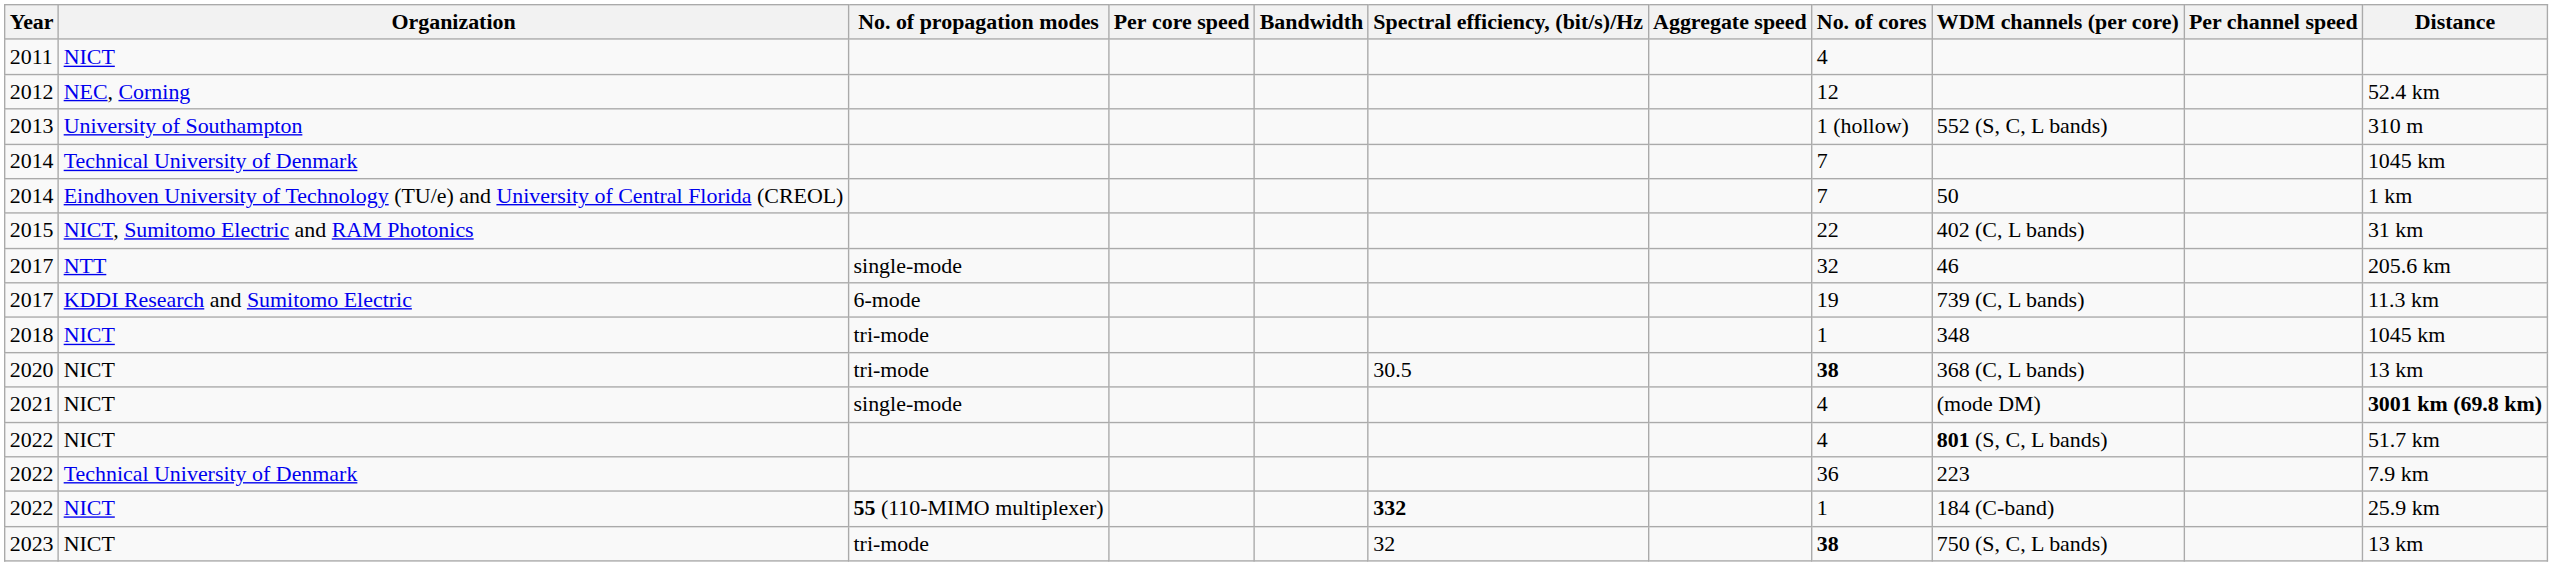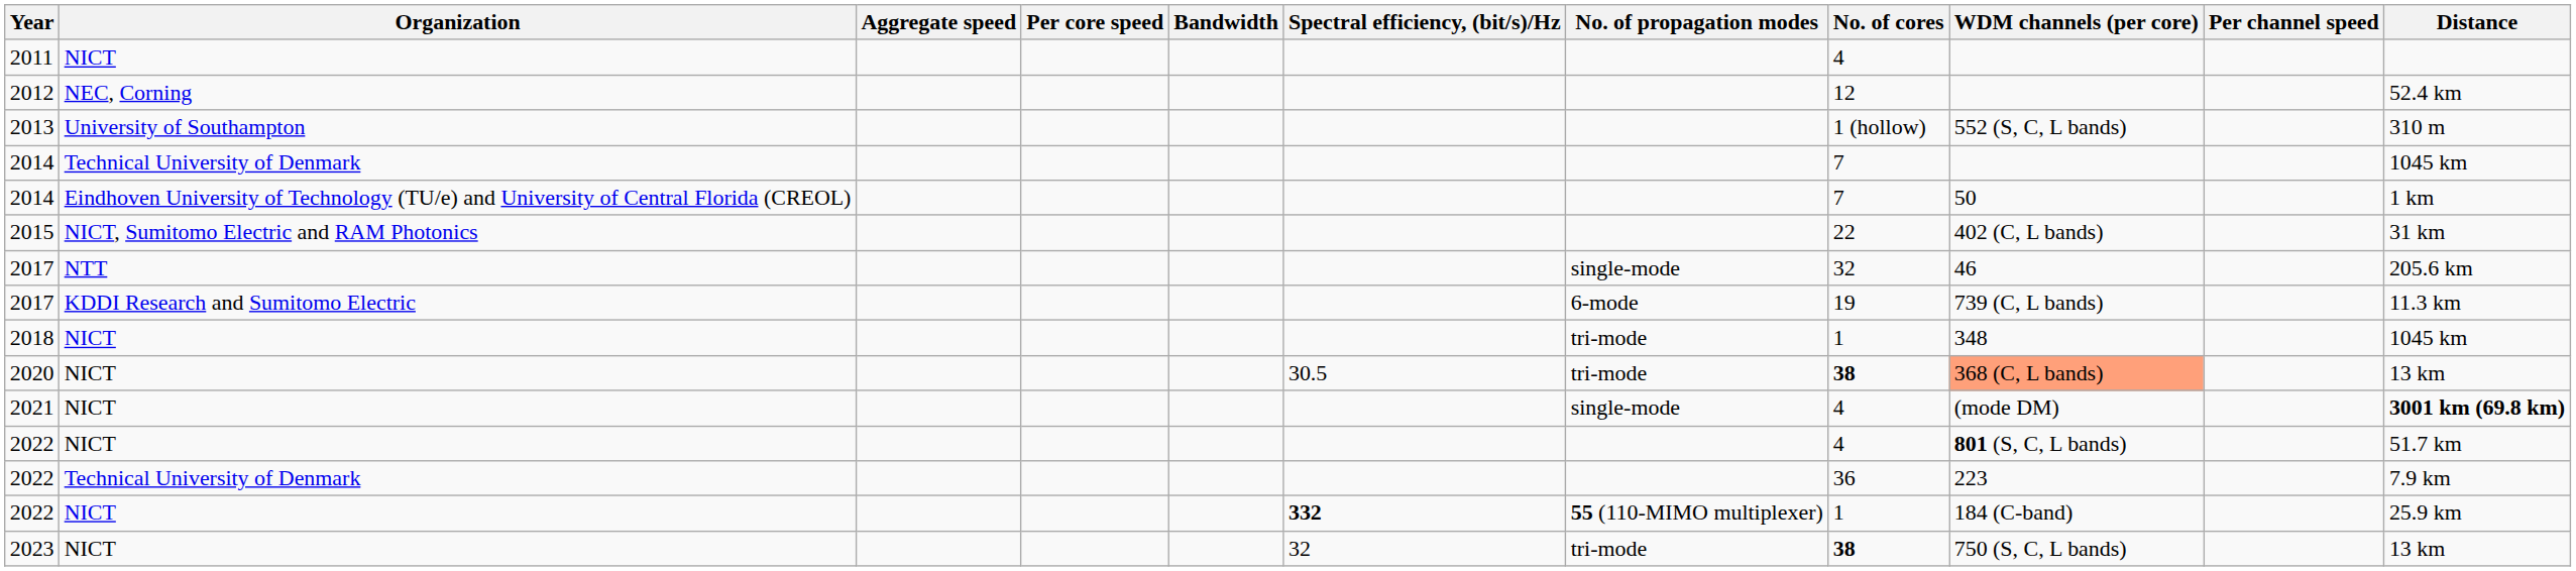columns swapped: Aggregate speed <-> No. of propagation modes
2020 | WDM channels (per core): no background -> lightsalmon background
